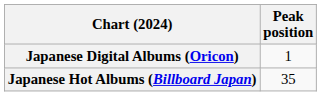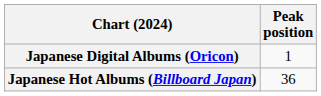Japanese Hot Albums (Billboard Japan) | Peak position: 35 -> 36
